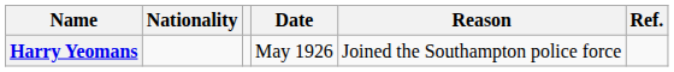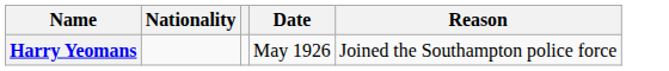- column: Ref.
